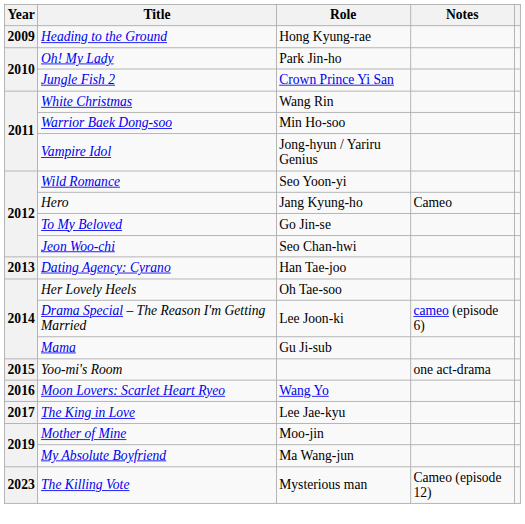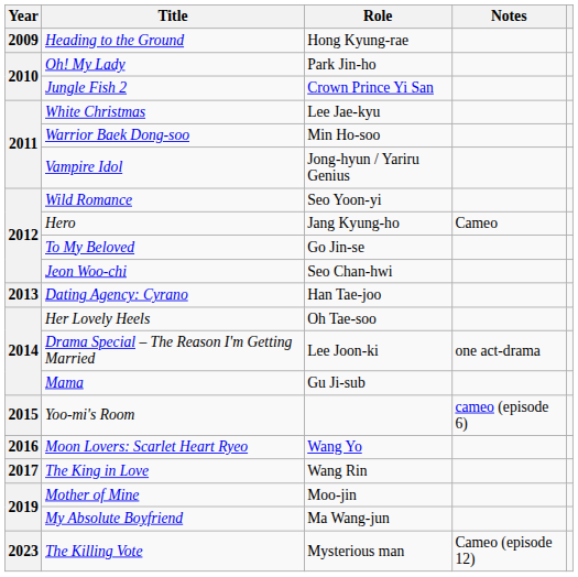White Christmas | Role: Wang Rin -> Lee Jae-kyu
Drama Special – The Reason I'm Getting Married | Notes: cameo (episode 6) -> one act-drama
Yoo-mi's Room | Notes: one act-drama -> cameo (episode 6)
The King in Love | Role: Lee Jae-kyu -> Wang Rin
